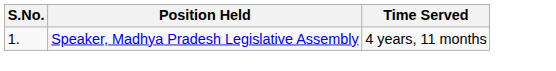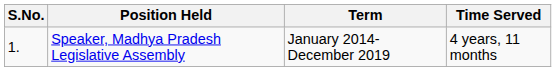+ column: Term | January 2014- December 2019
